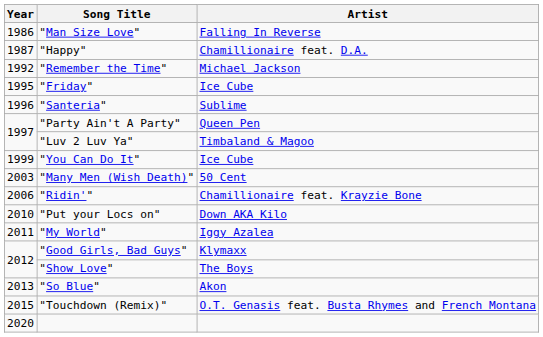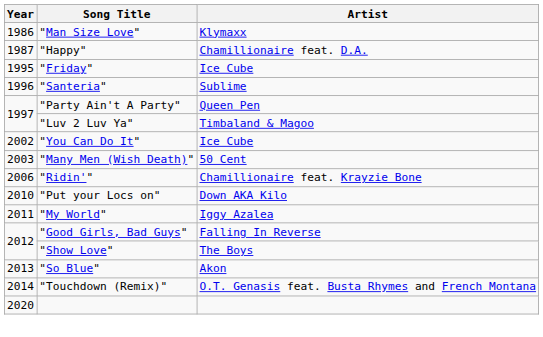"Man Size Love" | Artist: Falling In Reverse -> Klymaxx
- row: 1992 | "Remember the Time" | Michael Jackson
"You Can Do It" | Year: 1999 -> 2002
"Good Girls, Bad Guys" | Artist: Klymaxx -> Falling In Reverse
"Touchdown (Remix)" | Year: 2015 -> 2014
